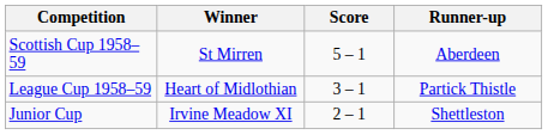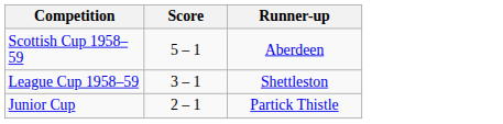- column: Winner | St Mirren | Heart of Midlothian | Irvine Meadow XI
League Cup 1958–59 | Runner-up: Partick Thistle -> Shettleston
Junior Cup | Runner-up: Shettleston -> Partick Thistle
